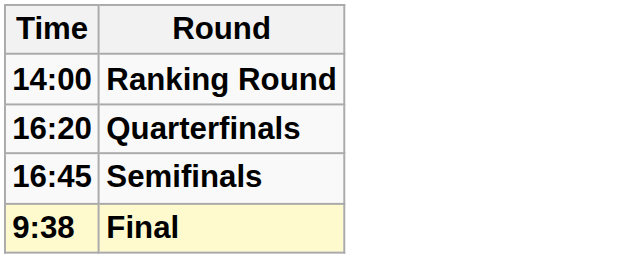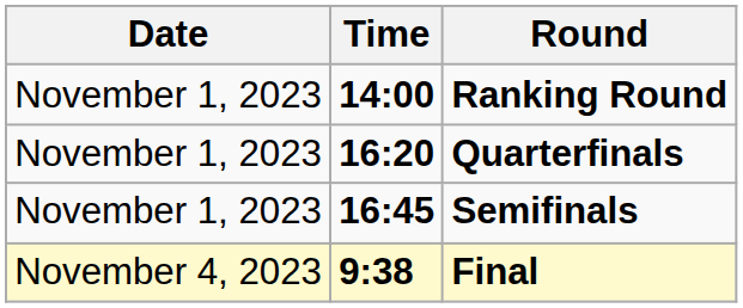+ column: Date | November 1, 2023 | November 1, 2023 | November 1, 2023 | November 4, 2023
